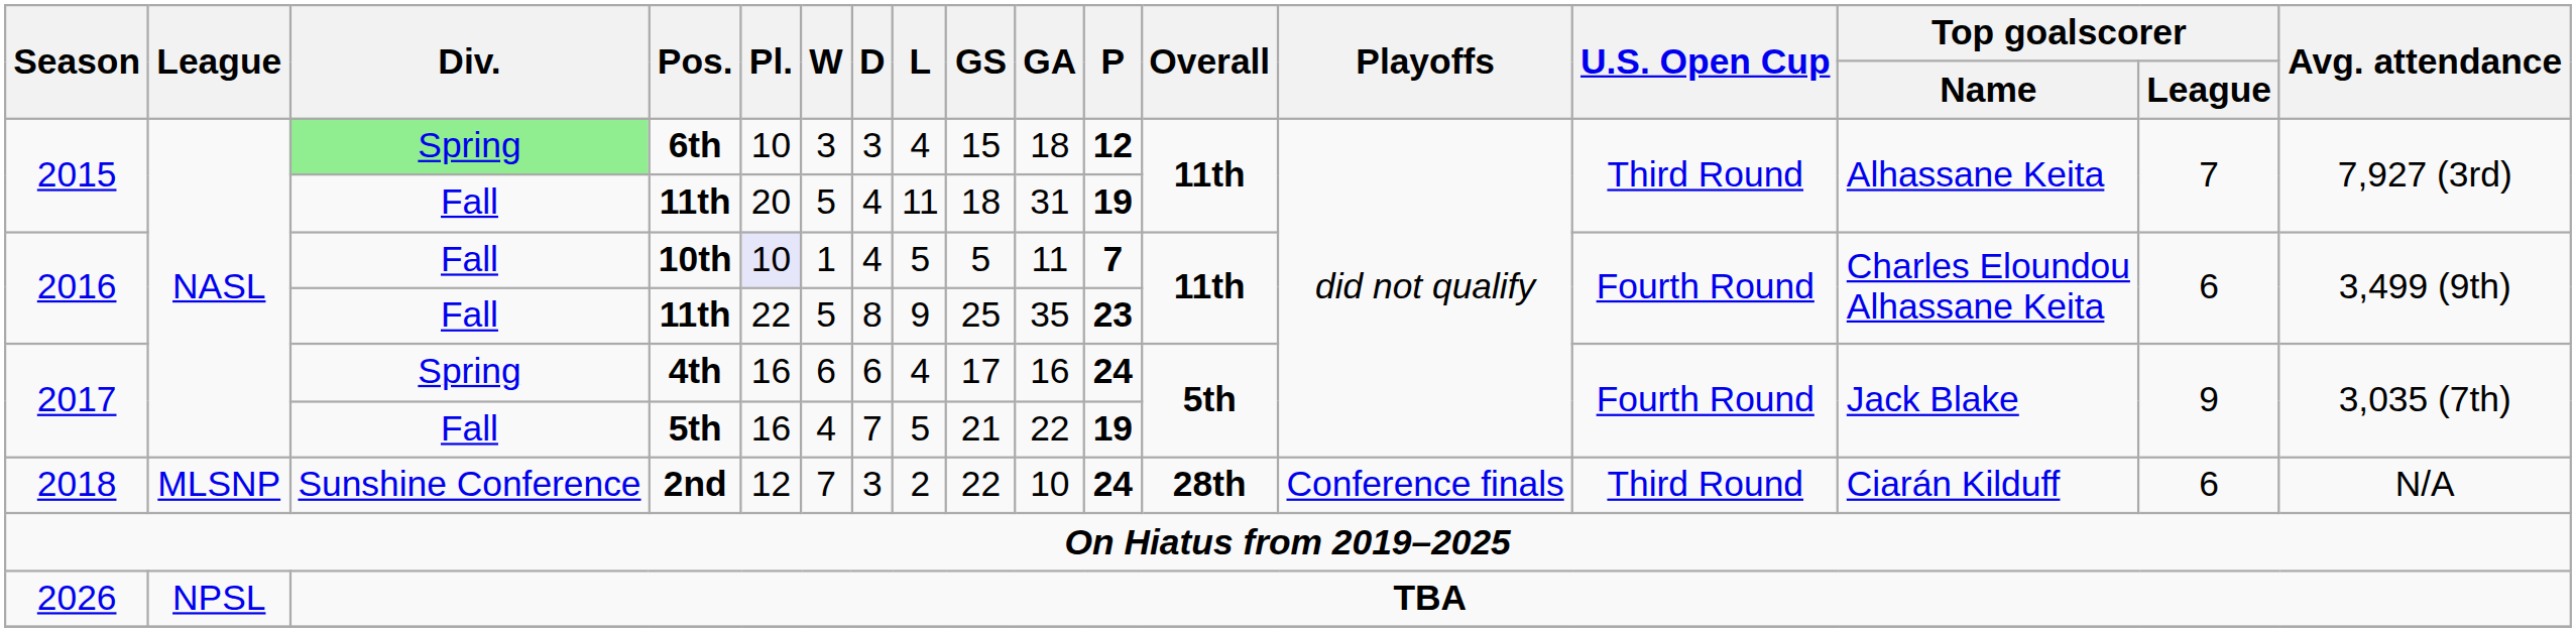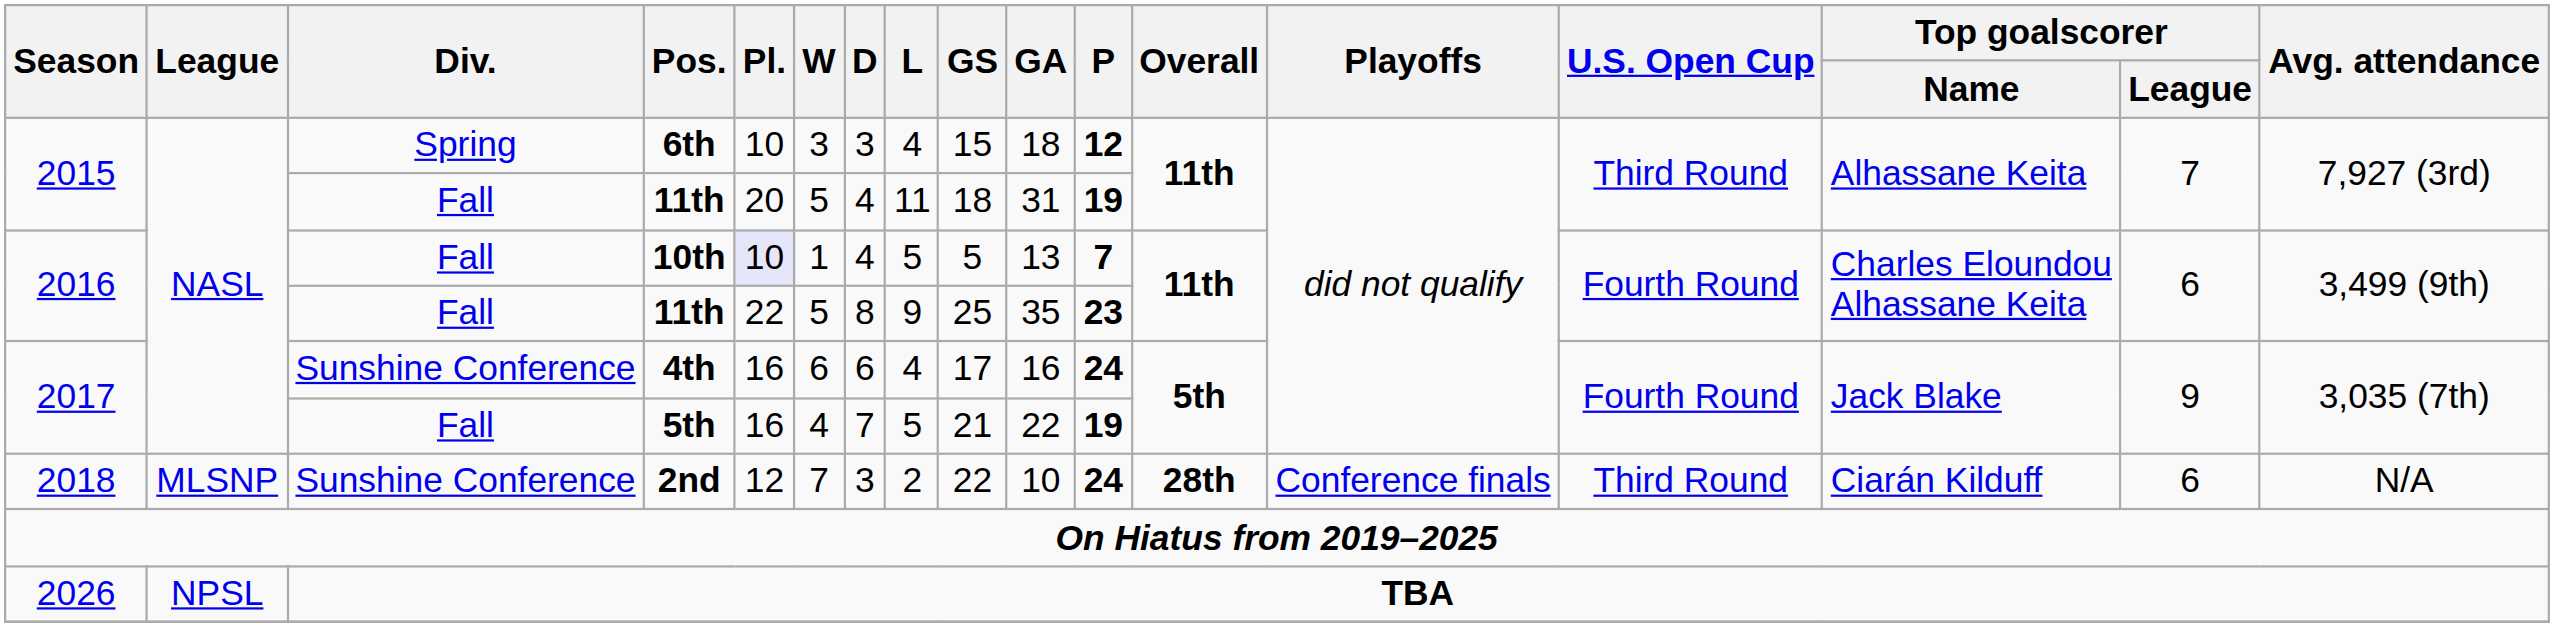6th | Div.: lightgreen background -> no background
10th | GA: 11 -> 13
4th | Div.: Spring -> Sunshine Conference
